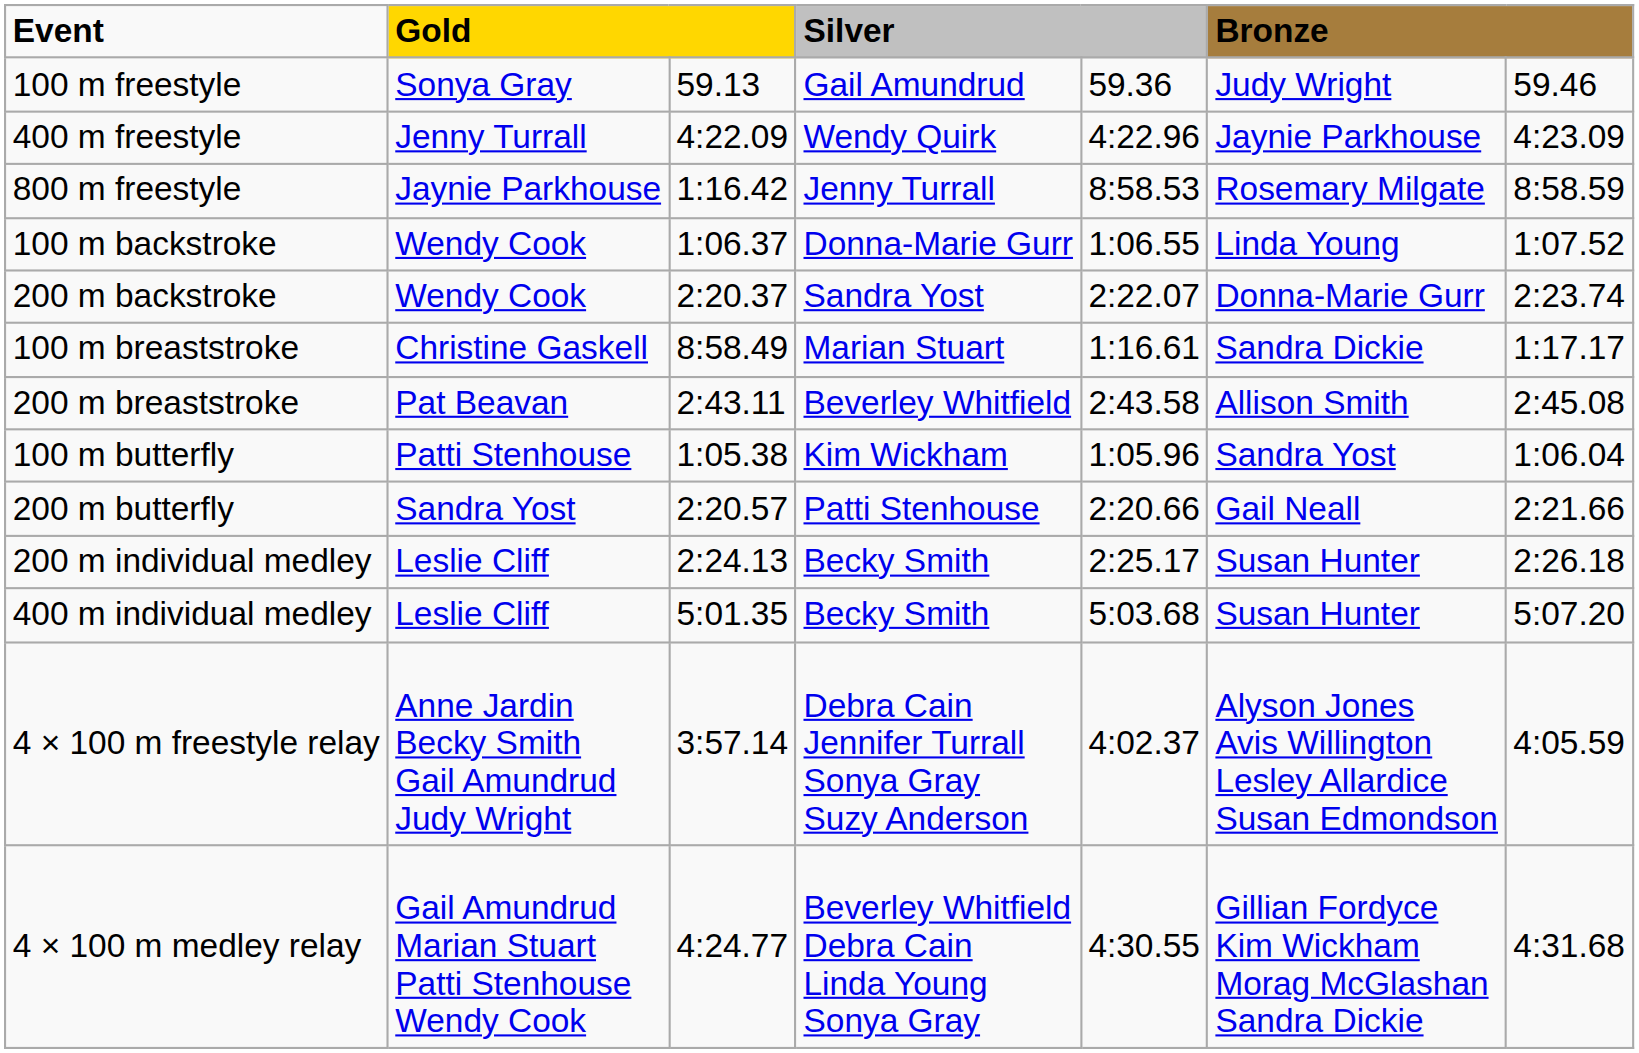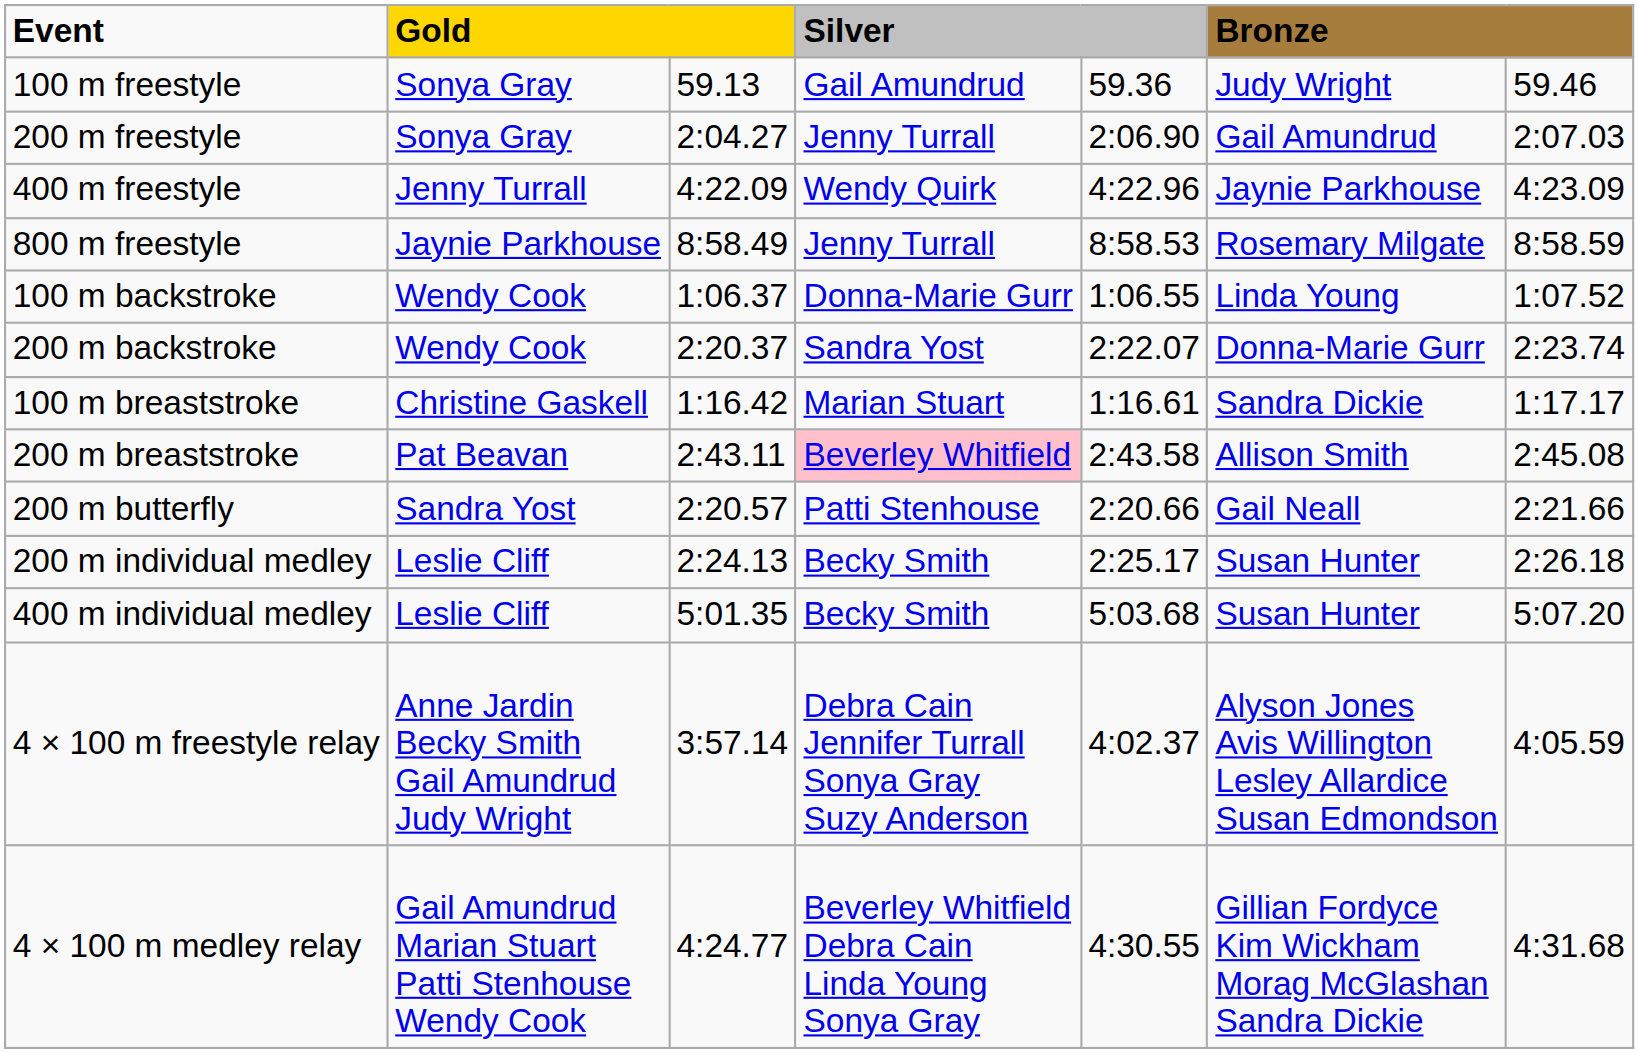+ row: 200 m freestyle | Sonya Gray | 2:04.27 | Jenny Turrall | 2:06.90 | Gail Amundrud | 2:07.03
800 m freestyle | column 3: 1:16.42 -> 8:58.49
100 m breaststroke | column 3: 8:58.49 -> 1:16.42
200 m breaststroke | column 4: no background -> pink background
- row: 100 m butterfly | Patti Stenhouse | 1:05.38 | Kim Wickham | 1:05.96 | Sandra Yost | 1:06.04
